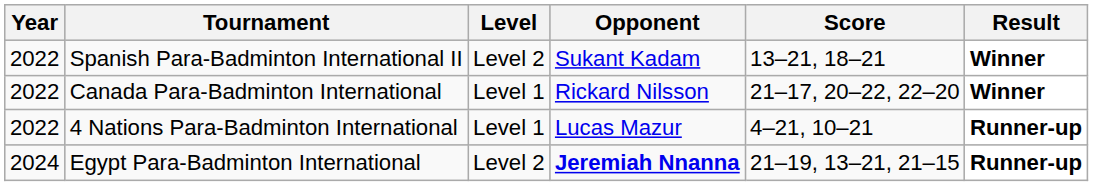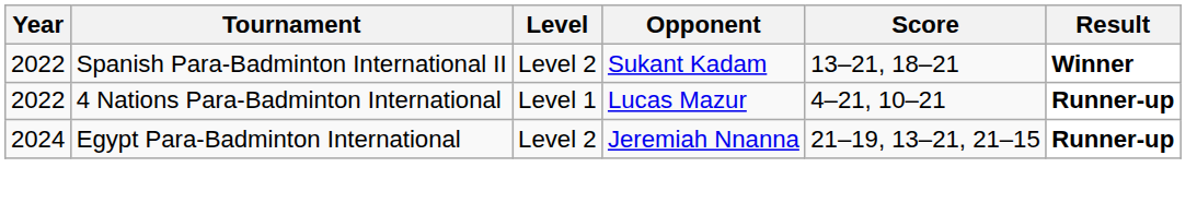- row: 2022 | Canada Para-Badminton International | Level 1 | Rickard Nilsson | 21–17, 20–22, 22–20 | Winner
Egypt Para-Badminton International | Opponent: bold -> normal
